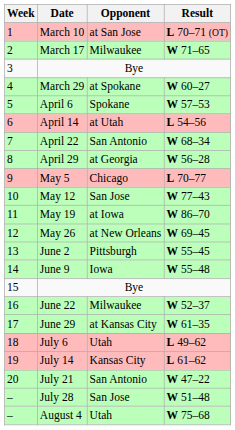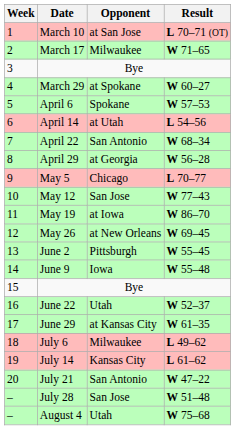June 22 | Opponent: Milwaukee -> Utah
July 6 | Opponent: Utah -> Milwaukee
